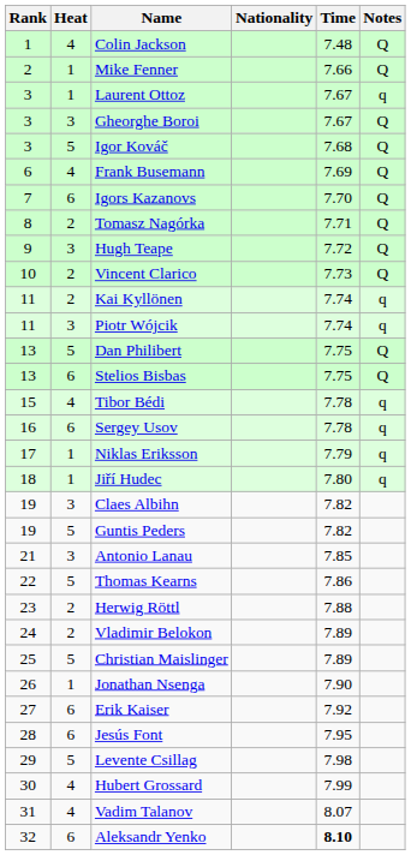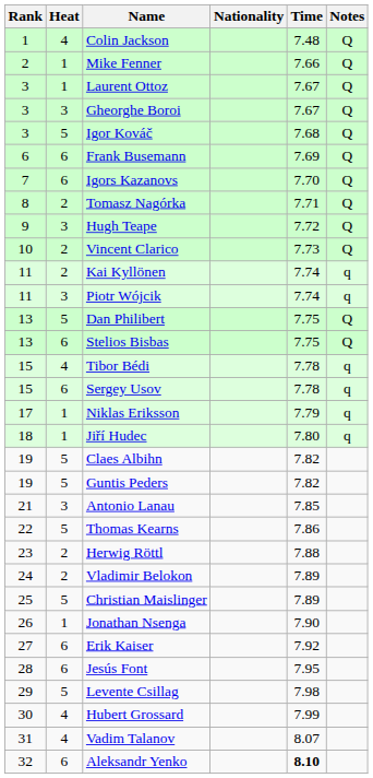Laurent Ottoz | Notes: q -> Q
Frank Busemann | Heat: 4 -> 6
Sergey Usov | Rank: 16 -> 15
Claes Albihn | Heat: 3 -> 5
